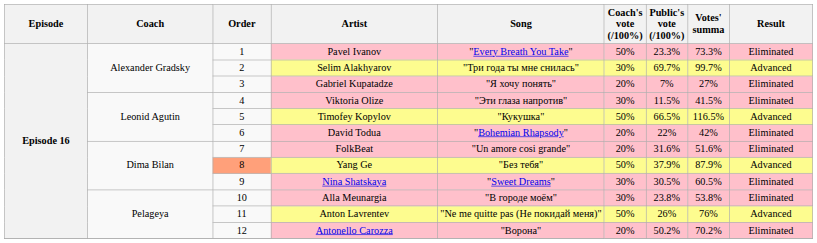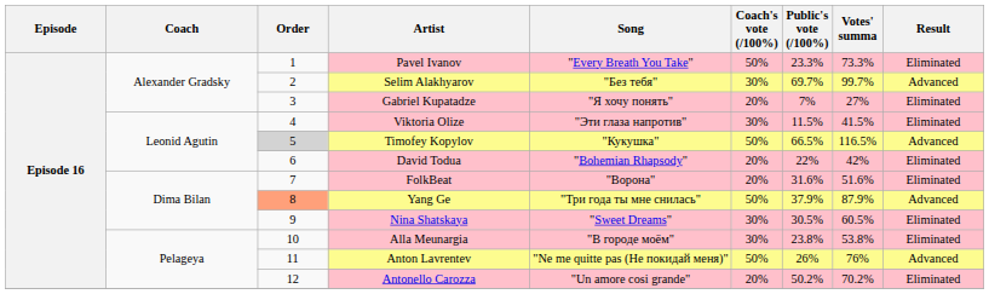Selim Alakhyarov | Song: "Три года ты мне снилась" -> "Без тебя"
Timofey Kopylov | Order: no background -> lightgrey background
FolkBeat | Song: "Un amore cosi grande" -> "Ворона"
Yang Ge | Song: "Без тебя" -> "Три года ты мне снилась"
Antonello Carozza | Song: "Ворона" -> "Un amore cosi grande"
